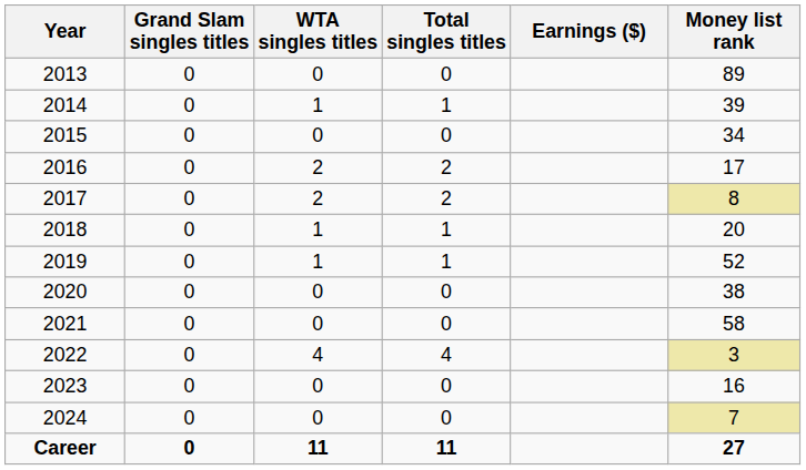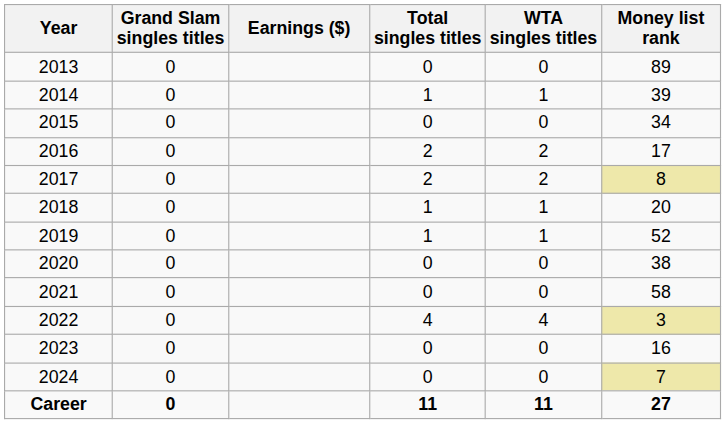columns swapped: WTA singles titles <-> Earnings ($)
